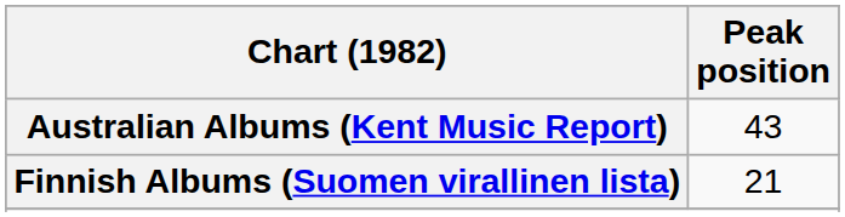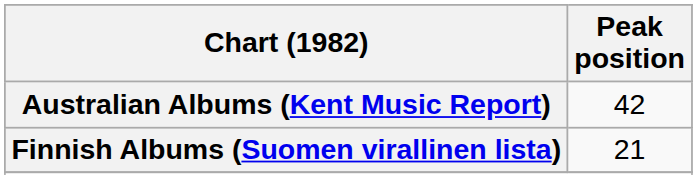Australian Albums (Kent Music Report) | Peak position: 43 -> 42
